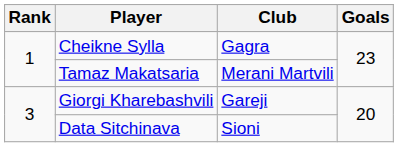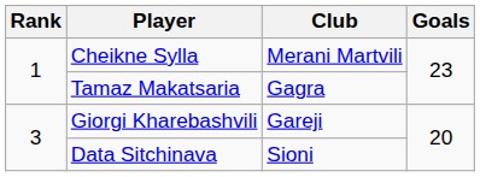Cheikne Sylla | Club: Gagra -> Merani Martvili
Tamaz Makatsaria | Club: Merani Martvili -> Gagra
